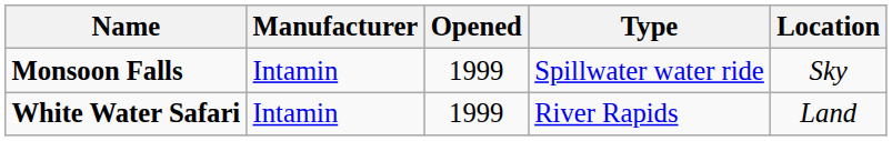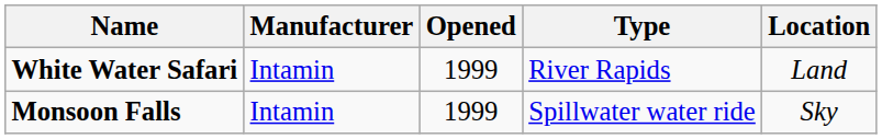rows swapped: Monsoon Falls <-> White Water Safari
